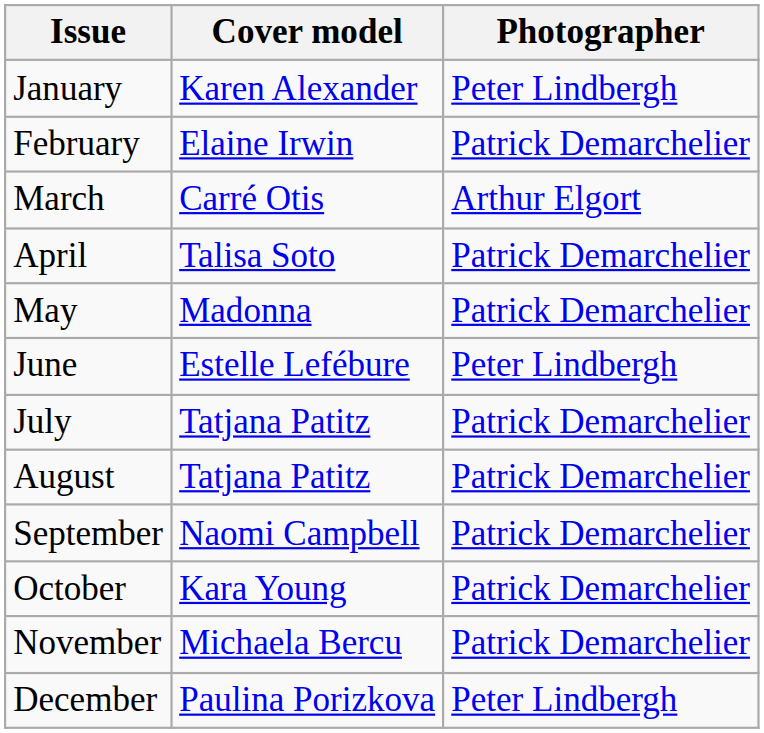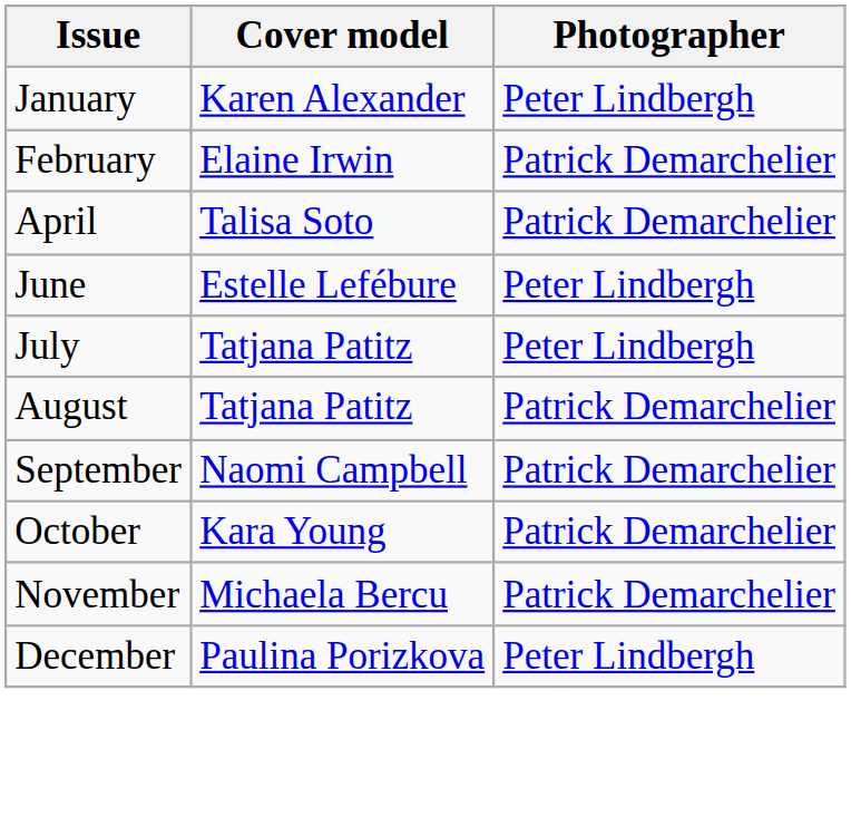- row: March | Carré Otis | Arthur Elgort
- row: May | Madonna | Patrick Demarchelier
July | Photographer: Patrick Demarchelier -> Peter Lindbergh
